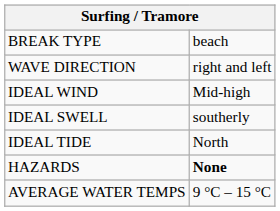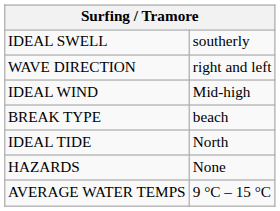rows swapped: BREAK TYPE <-> IDEAL SWELL
HAZARDS | column 2: bold -> normal
